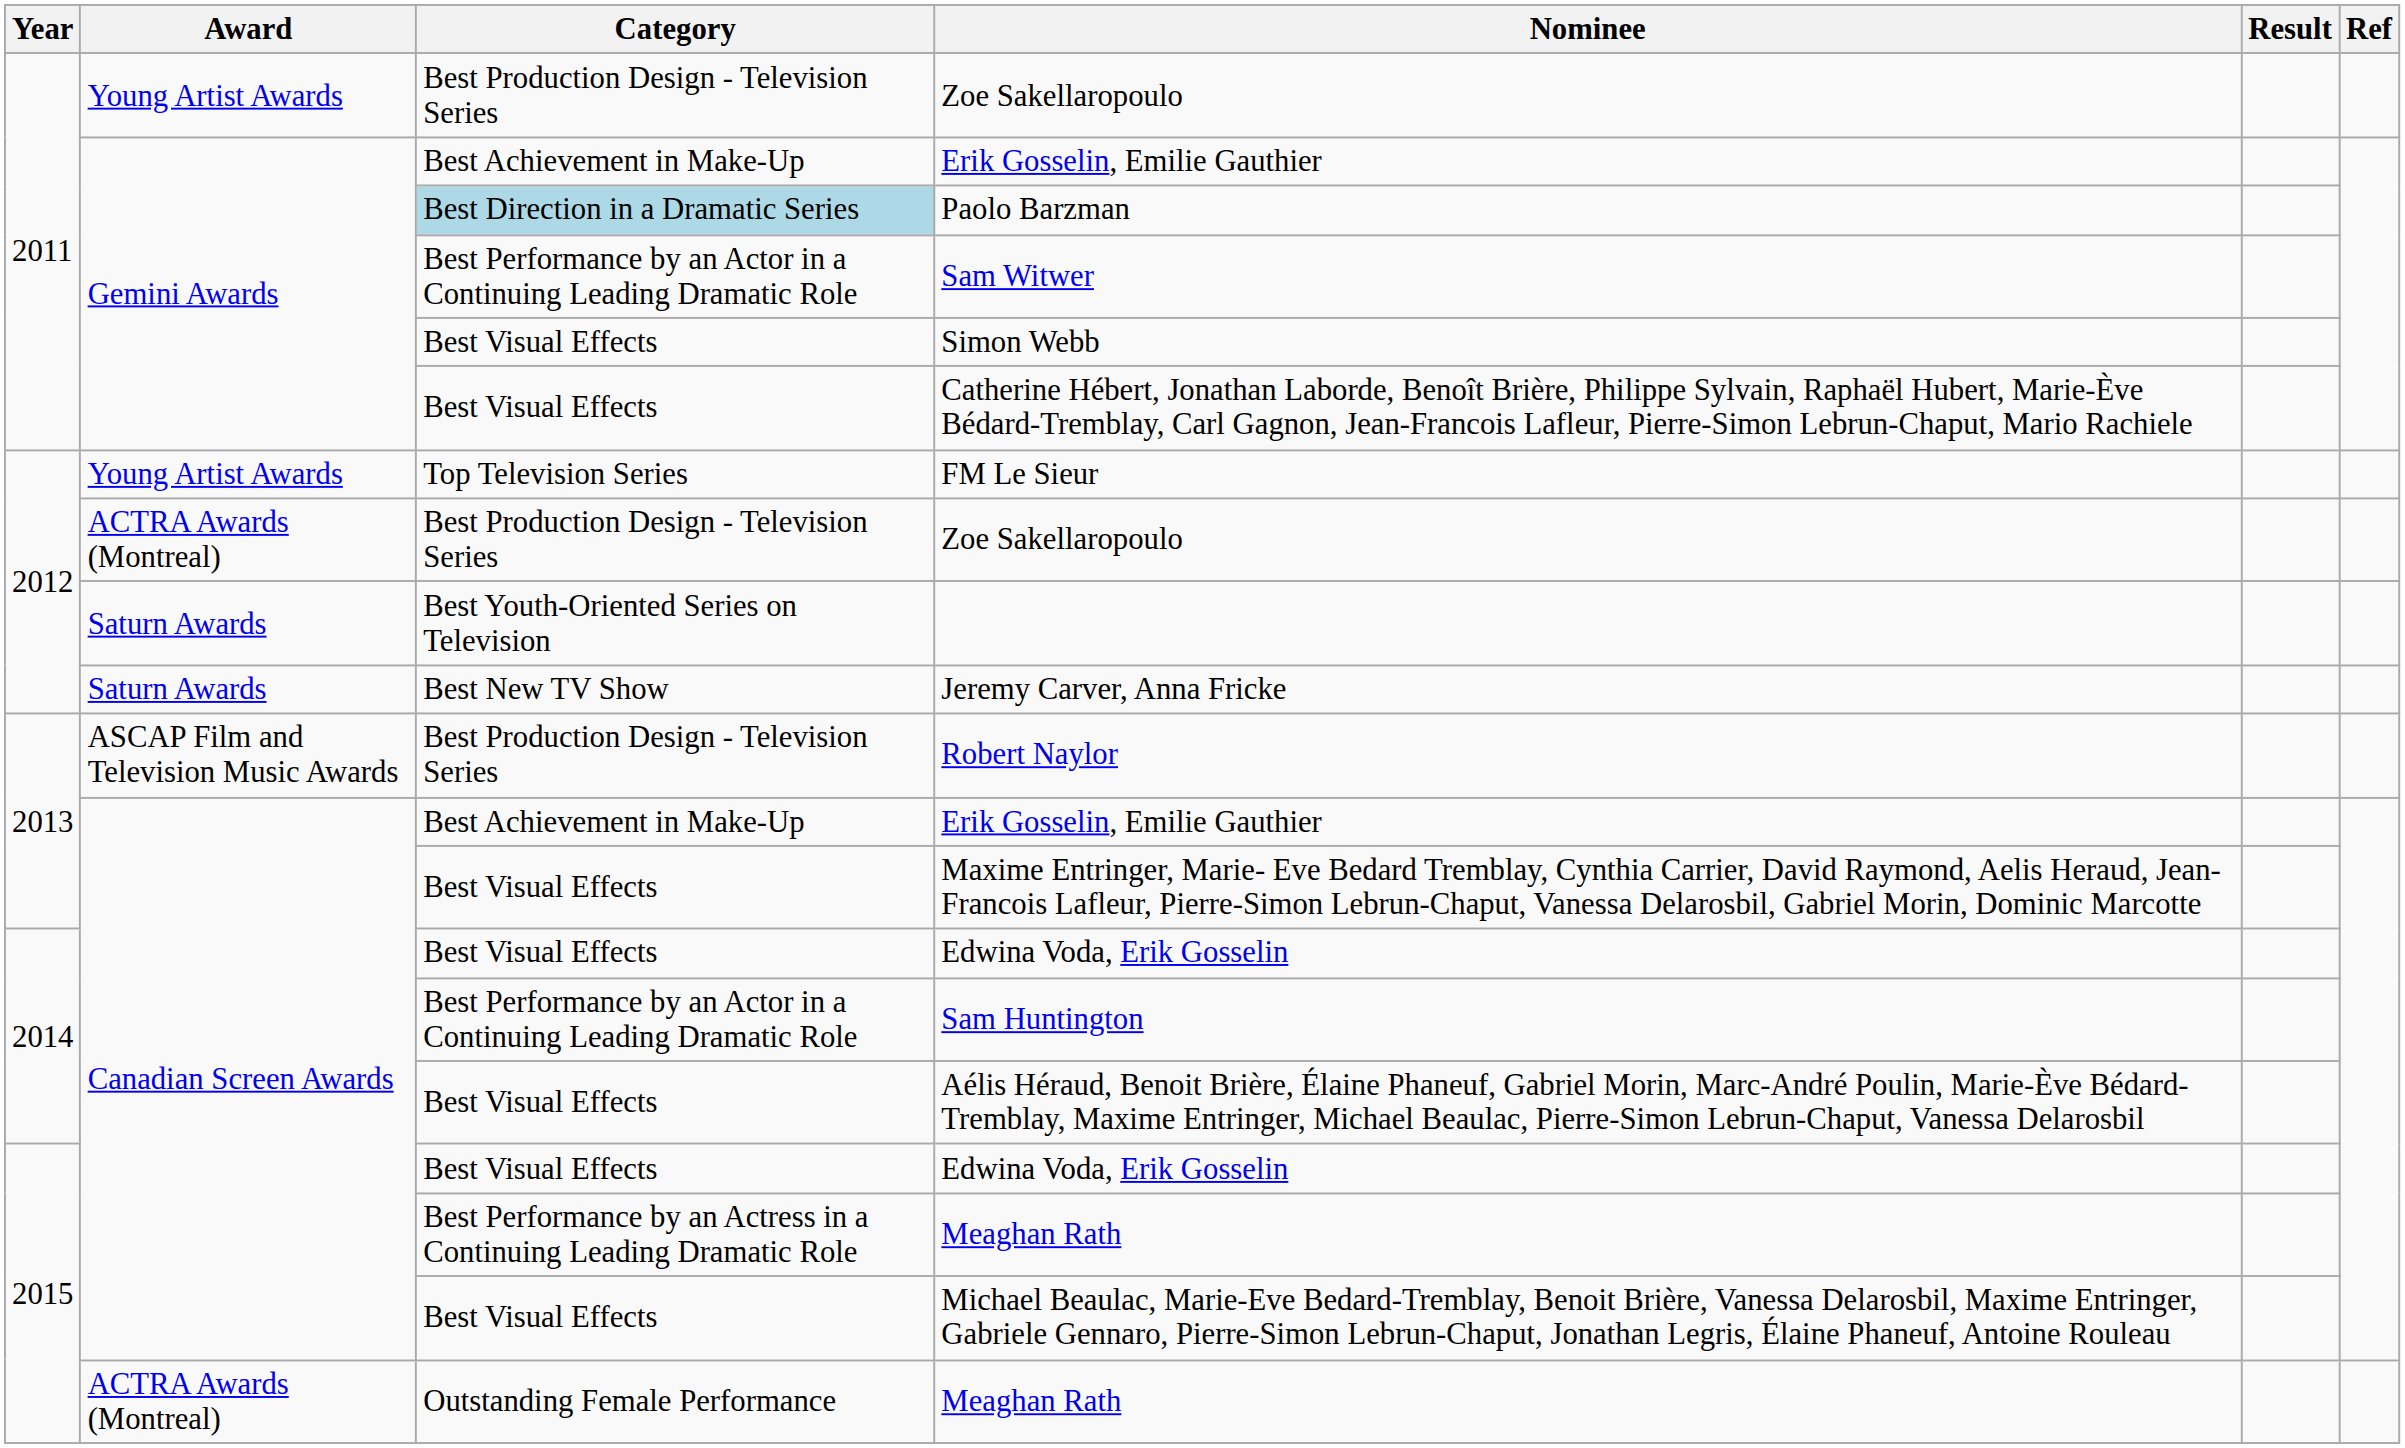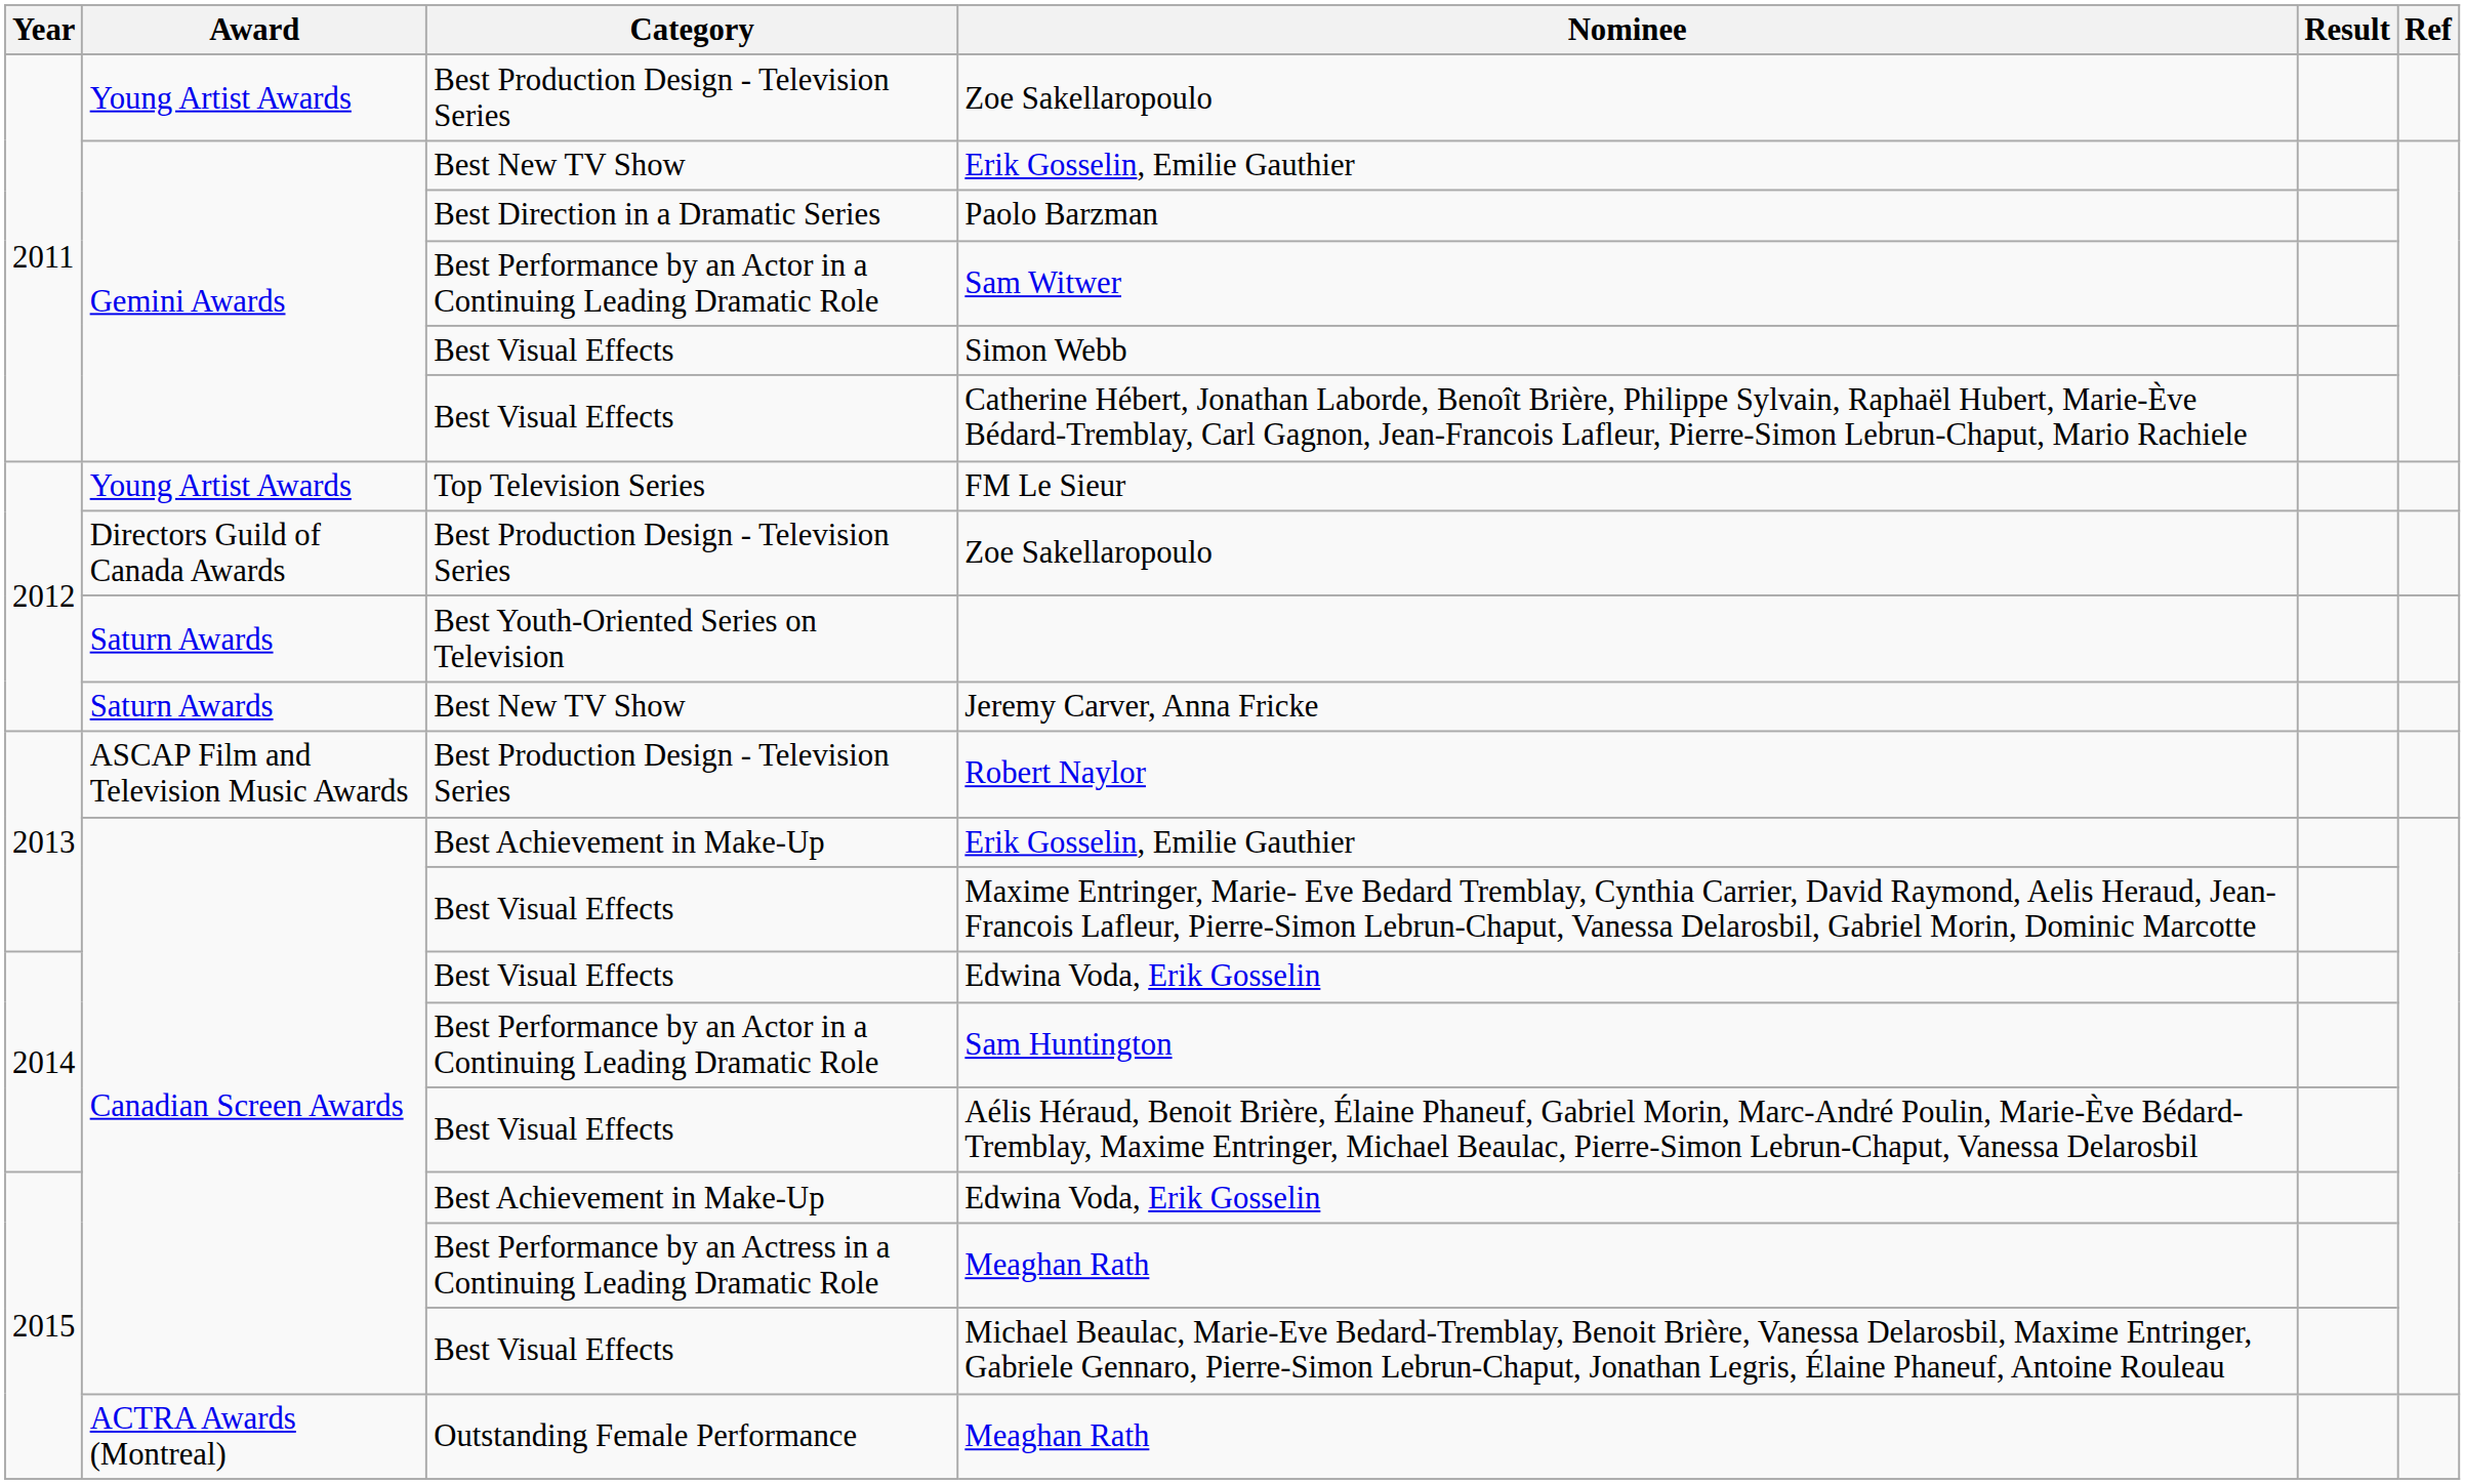2011 / Erik Gosselin, Emilie Gauthier | Category: Best Achievement in Make-Up -> Best New TV Show
Paolo Barzman | Category: lightblue background -> no background
2012 / Zoe Sakellaropoulo | Award: ACTRA Awards (Montreal) -> Directors Guild of Canada Awards
2015 / Edwina Voda, Erik Gosselin | Category: Best Visual Effects -> Best Achievement in Make-Up
